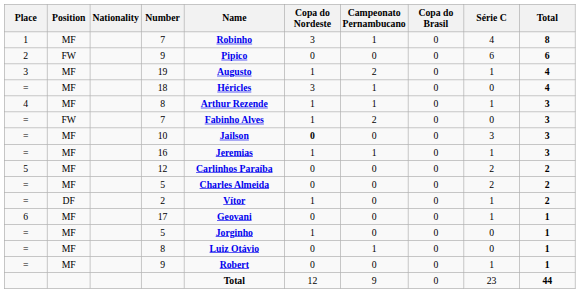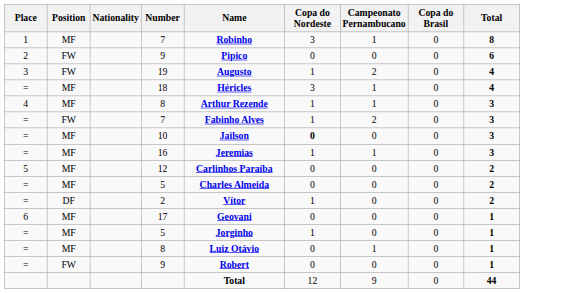- column: Série C | 4 | 6 | 1 | 0 | 1 | 0 | 3 | 1 | 2 | 2 | 1 | 1 | 0 | 0 | 1 | 23
19 | Position: MF -> FW
= / 9 | Position: MF -> FW
